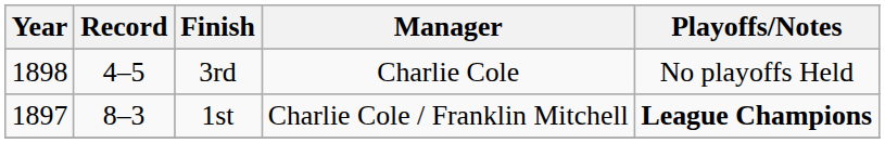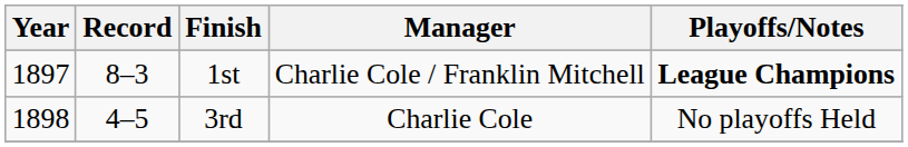rows swapped: 1st <-> 3rd
